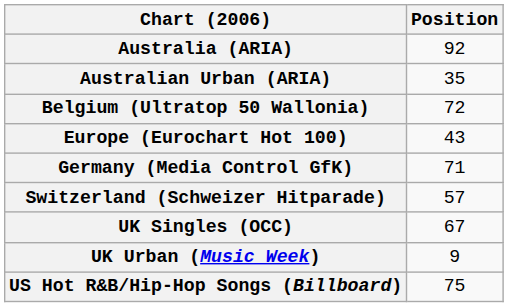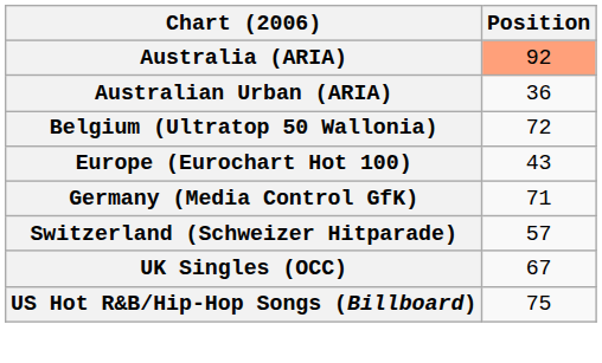Australia (ARIA) | Position: no background -> lightsalmon background
Australian Urban (ARIA) | Position: 35 -> 36
- row: UK Urban (Music Week) | 9
